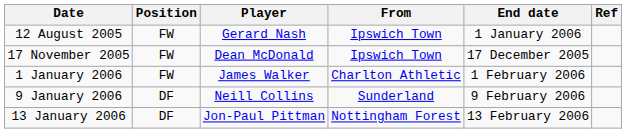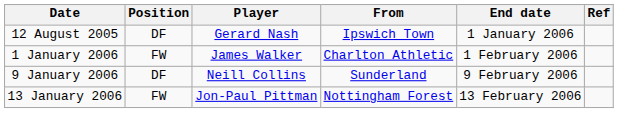12 August 2005 | Position: FW -> DF
- row: 17 November 2005 | FW | Dean McDonald | Ipswich Town | 17 December 2005
13 January 2006 | Position: DF -> FW
